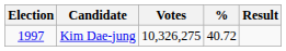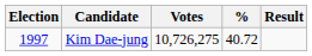Kim Dae-jung | Votes: 10,326,275 -> 10,726,275
